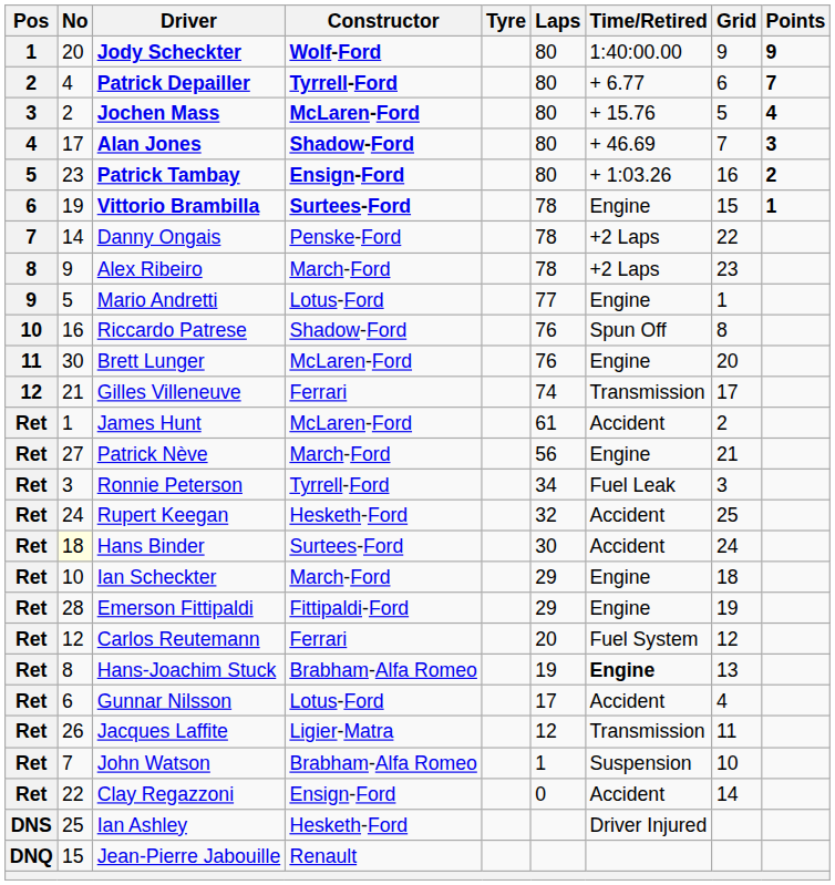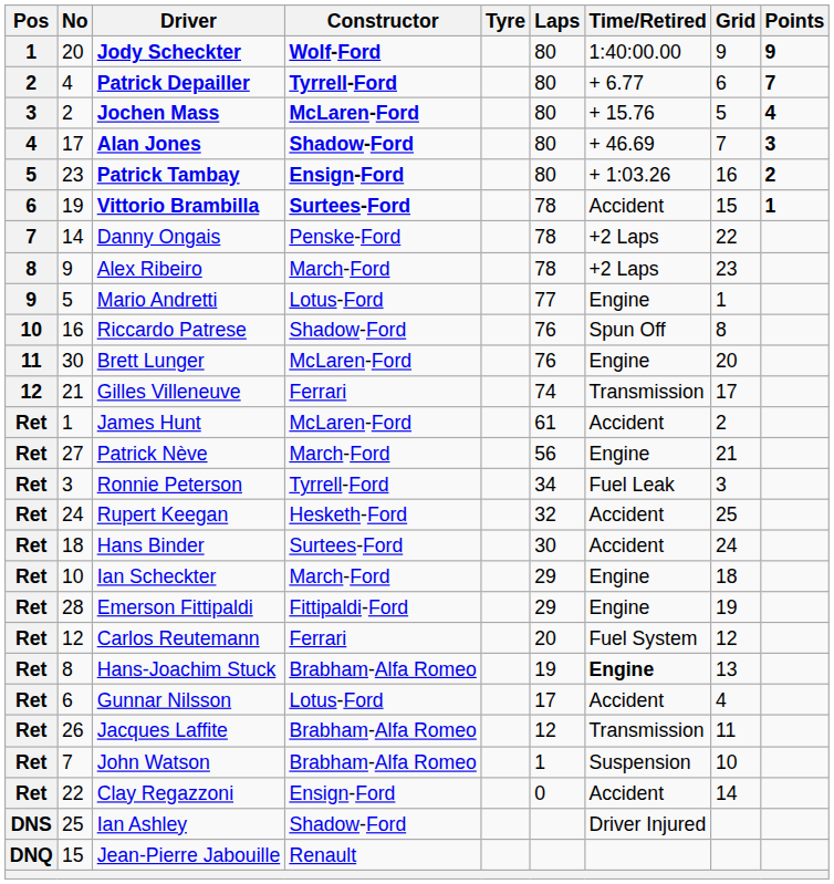Vittorio Brambilla | Time/Retired: Engine -> Accident
Hans Binder | No: lightyellow background -> no background
Jacques Laffite | Constructor: Ligier-Matra -> Brabham-Alfa Romeo
Ian Ashley | Constructor: Hesketh-Ford -> Shadow-Ford
